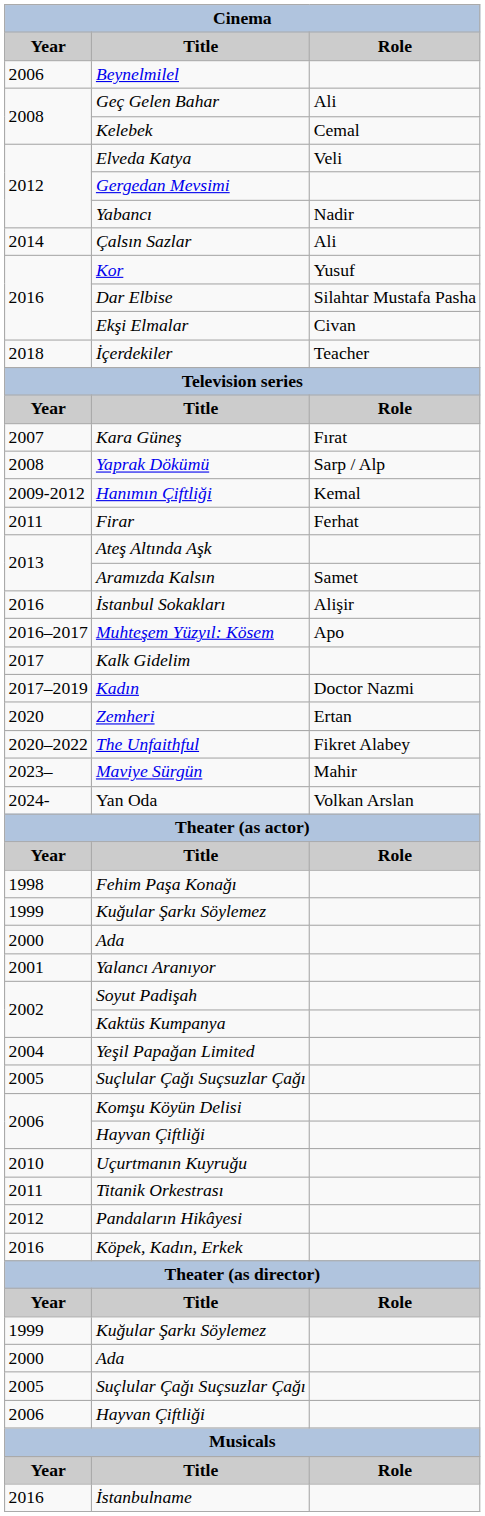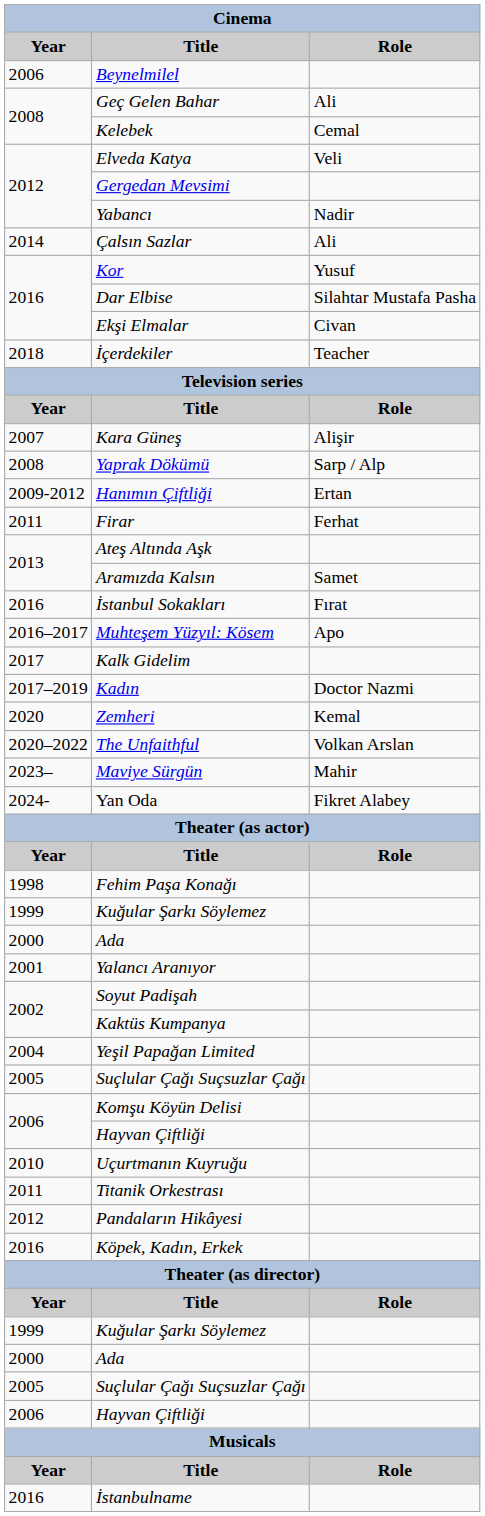Kara Güneş | Role: Fırat -> Alişir
Hanımın Çiftliği | Role: Kemal -> Ertan
İstanbul Sokakları | Role: Alişir -> Fırat
Zemheri | Role: Ertan -> Kemal
The Unfaithful | Role: Fikret Alabey -> Volkan Arslan
Yan Oda | Role: Volkan Arslan -> Fikret Alabey
